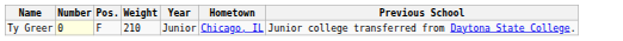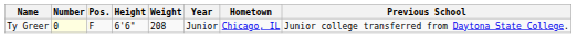+ column: Height | 6'6"
Ty Greer | Weight: 210 -> 208
